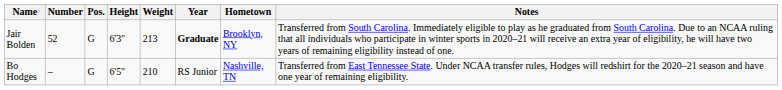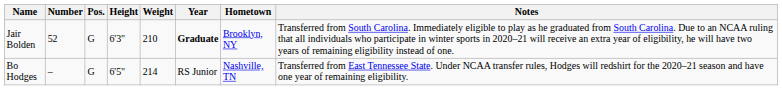Jair Bolden | Weight: 213 -> 210
Bo Hodges | Weight: 210 -> 214
